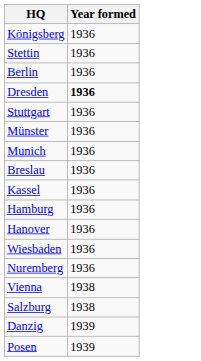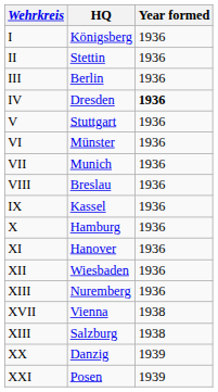+ column: Wehrkreis | I | II | III | IV | V | VI | VII | VIII | IX | X | XI | XII | XIII | XVII | XIII | XX | XXI
